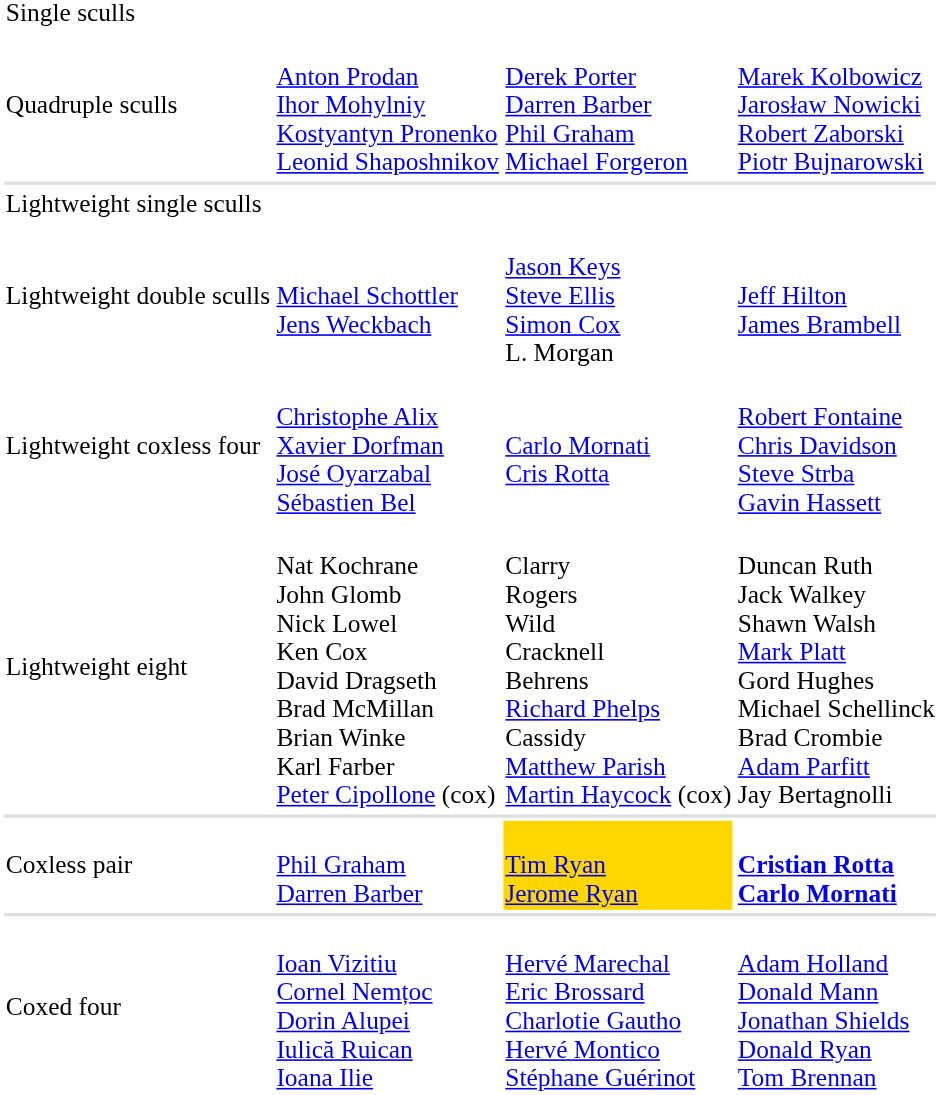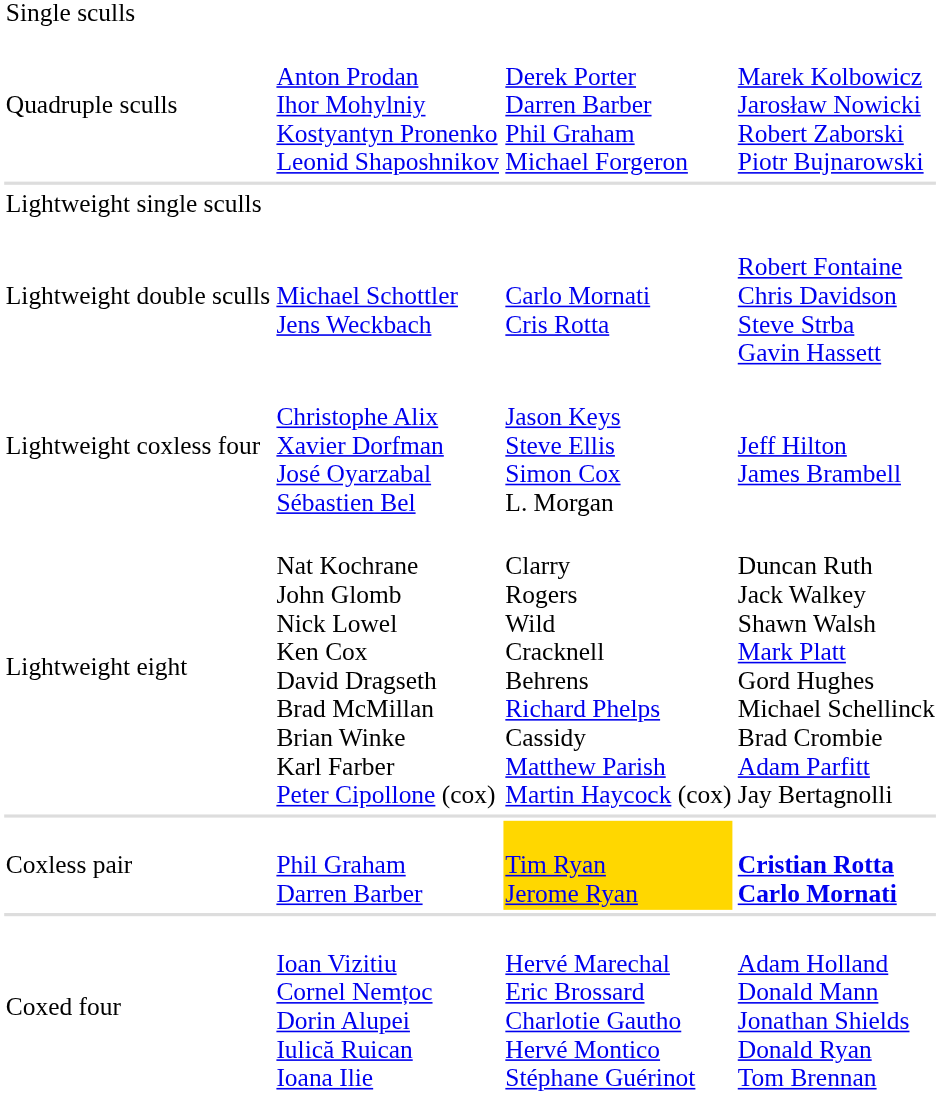Lightweight double sculls | column 3: Jason Keys Steve Ellis Simon Cox L. Morgan -> Carlo Mornati Cris Rotta
Lightweight double sculls | column 4: Jeff Hilton James Brambell -> Robert Fontaine Chris Davidson Steve Strba Gavin Hassett
Lightweight coxless four | column 3: Carlo Mornati Cris Rotta -> Jason Keys Steve Ellis Simon Cox L. Morgan
Lightweight coxless four | column 4: Robert Fontaine Chris Davidson Steve Strba Gavin Hassett -> Jeff Hilton James Brambell
